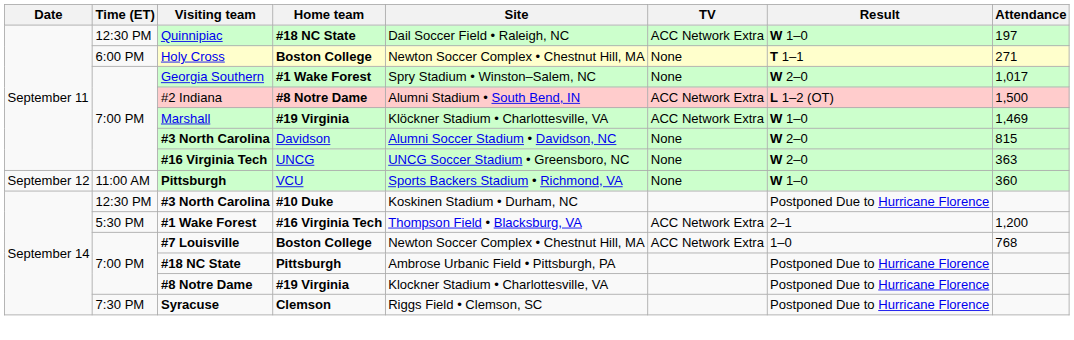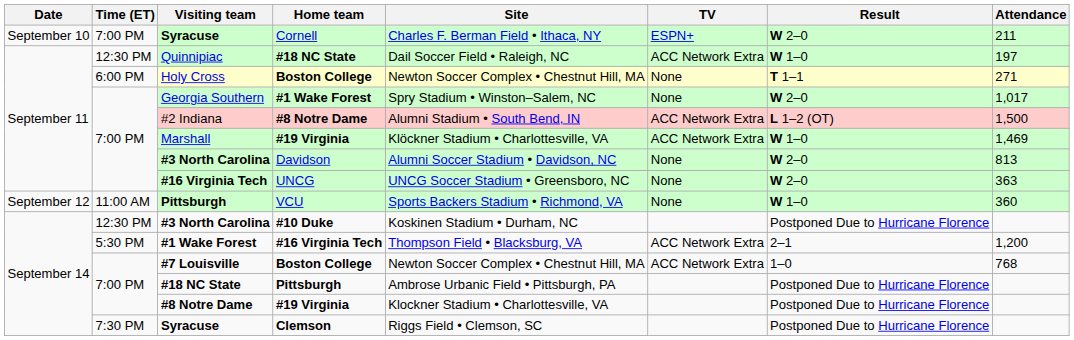+ row: September 10 | 7:00 PM | Syracuse | Cornell | Charles F. Berman Field • Ithaca, NY | ESPN+ | W 2–0 | 211
#3 North Carolina / Davidson | Attendance: 815 -> 813
